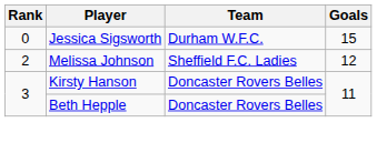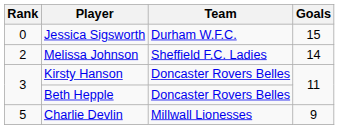Melissa Johnson | Goals: 12 -> 14
+ row: 5 | Charlie Devlin | Millwall Lionesses | 9
